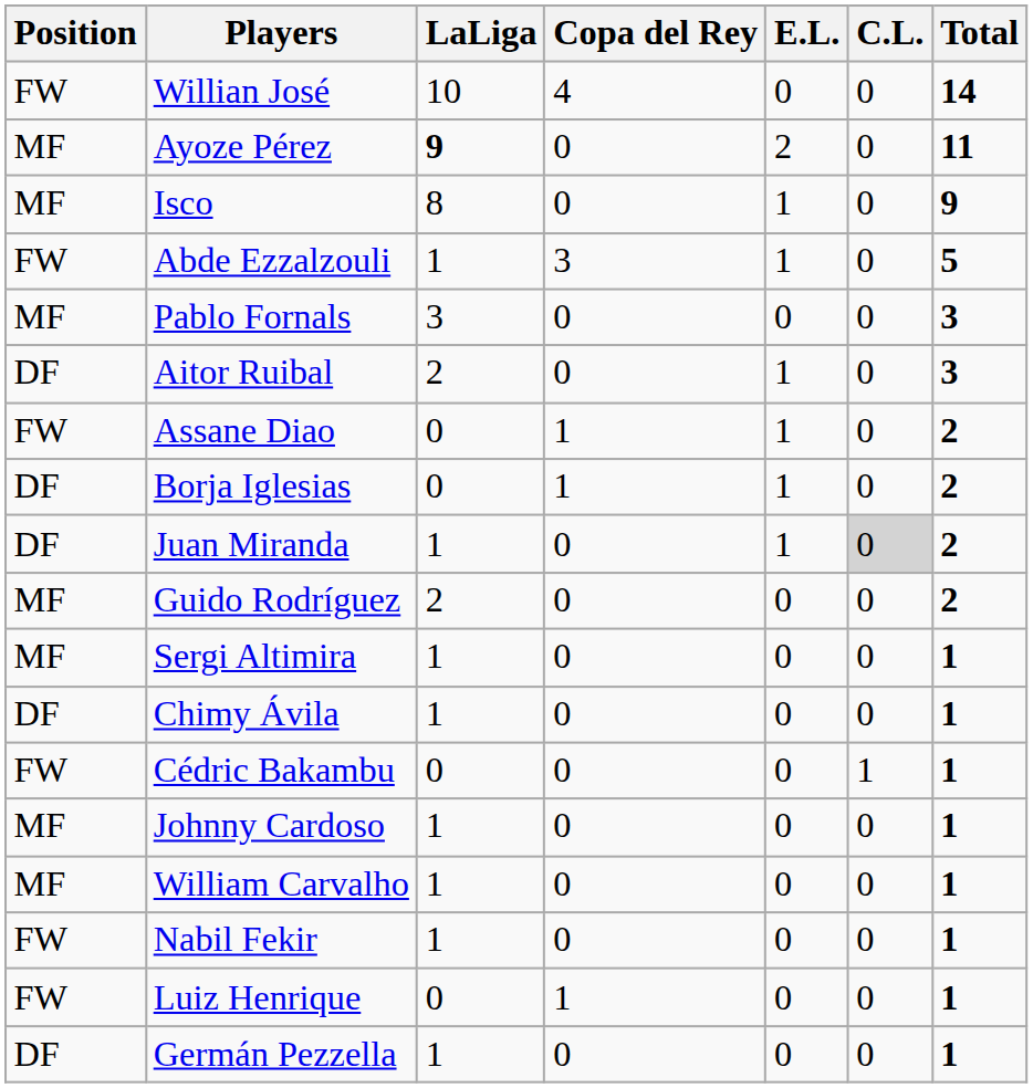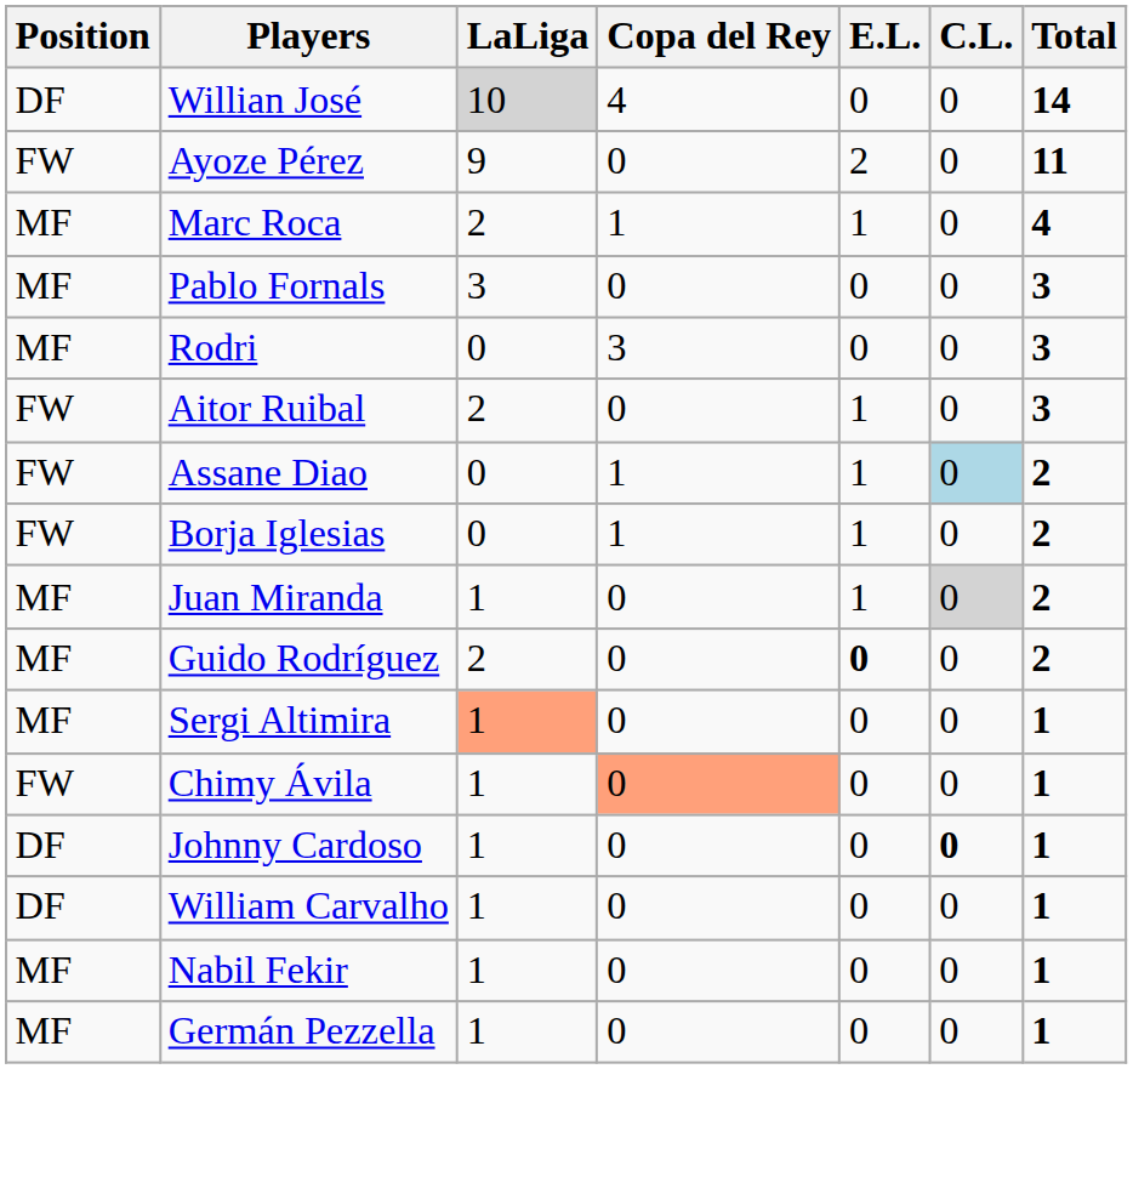Willian José | Position: FW -> DF
Willian José | LaLiga: no background -> lightgrey background
Ayoze Pérez | Position: MF -> FW
Ayoze Pérez | LaLiga: bold -> normal
- row: MF | Isco | 8 | 0 | 1 | 0 | 9
- row: FW | Abde Ezzalzouli | 1 | 3 | 1 | 0 | 5
+ row: MF | Marc Roca | 2 | 1 | 1 | 0 | 4
+ row: MF | Rodri | 0 | 3 | 0 | 0 | 3
Aitor Ruibal | Position: DF -> FW
Assane Diao | C.L.: no background -> lightblue background
Borja Iglesias | Position: DF -> FW
Juan Miranda | Position: DF -> MF
Guido Rodríguez | E.L.: normal -> bold
Sergi Altimira | LaLiga: no background -> lightsalmon background
Chimy Ávila | Position: DF -> FW
Chimy Ávila | Copa del Rey: no background -> lightsalmon background
- row: FW | Cédric Bakambu | 0 | 0 | 0 | 1 | 1
Johnny Cardoso | Position: MF -> DF
Johnny Cardoso | C.L.: normal -> bold
William Carvalho | Position: MF -> DF
Nabil Fekir | Position: FW -> MF
- row: FW | Luiz Henrique | 0 | 1 | 0 | 0 | 1
Germán Pezzella | Position: DF -> MF
